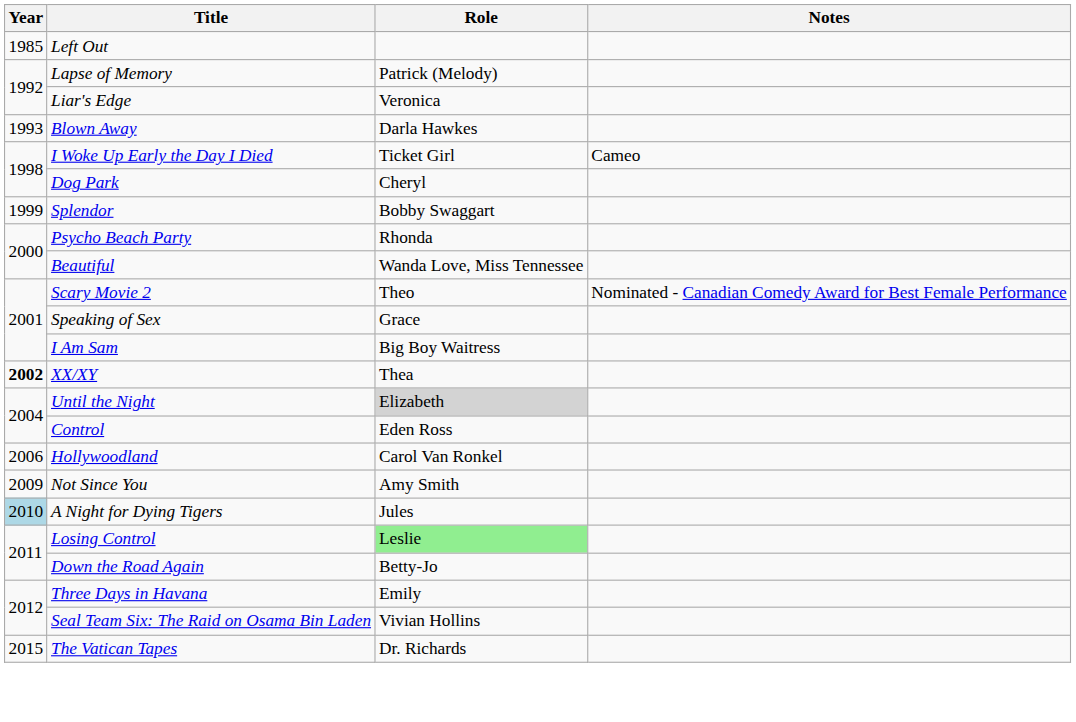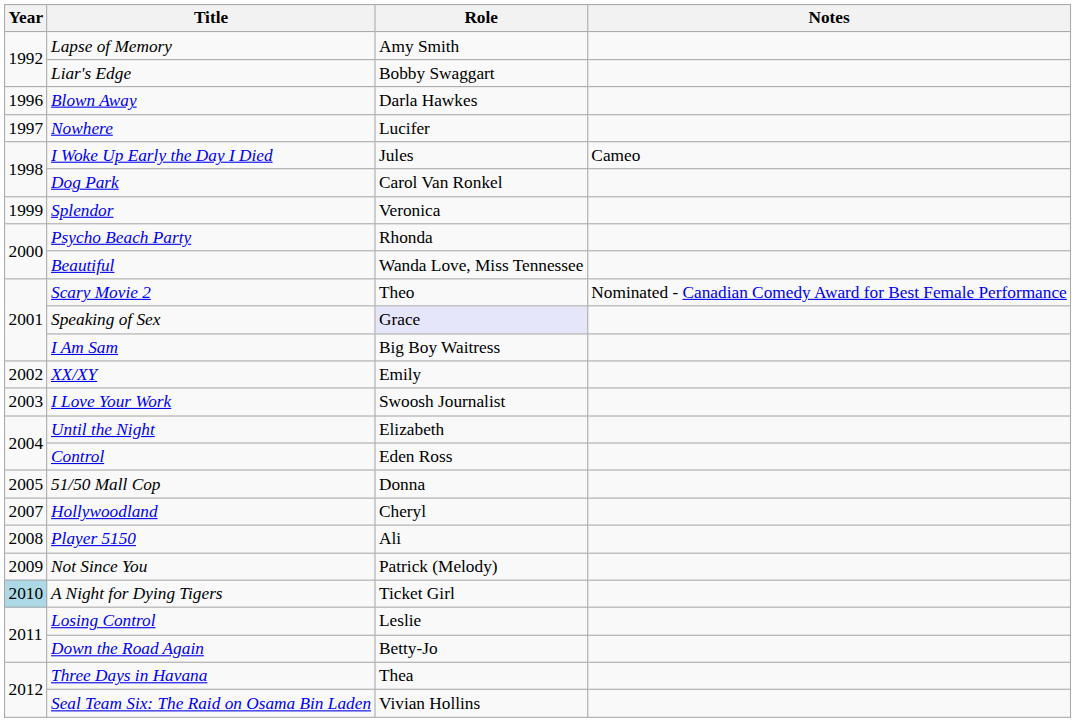- row: 1985 | Left Out
Lapse of Memory | Role: Patrick (Melody) -> Amy Smith
Liar's Edge | Role: Veronica -> Bobby Swaggart
Blown Away | Year: 1993 -> 1996
+ row: 1997 | Nowhere | Lucifer
I Woke Up Early the Day I Died | Role: Ticket Girl -> Jules
Dog Park | Role: Cheryl -> Carol Van Ronkel
Splendor | Role: Bobby Swaggart -> Veronica
Speaking of Sex | Role: no background -> lavender background
XX/XY | Year: bold -> normal
XX/XY | Role: Thea -> Emily
+ row: 2003 | I Love Your Work | Swoosh Journalist
Until the Night | Role: lightgrey background -> no background
+ row: 2005 | 51/50 Mall Cop | Donna
Hollywoodland | Year: 2006 -> 2007
Hollywoodland | Role: Carol Van Ronkel -> Cheryl
+ row: 2008 | Player 5150 | Ali
Not Since You | Role: Amy Smith -> Patrick (Melody)
A Night for Dying Tigers | Role: Jules -> Ticket Girl
Losing Control | Role: lightgreen background -> no background
Three Days in Havana | Role: Emily -> Thea
- row: 2015 | The Vatican Tapes | Dr. Richards
